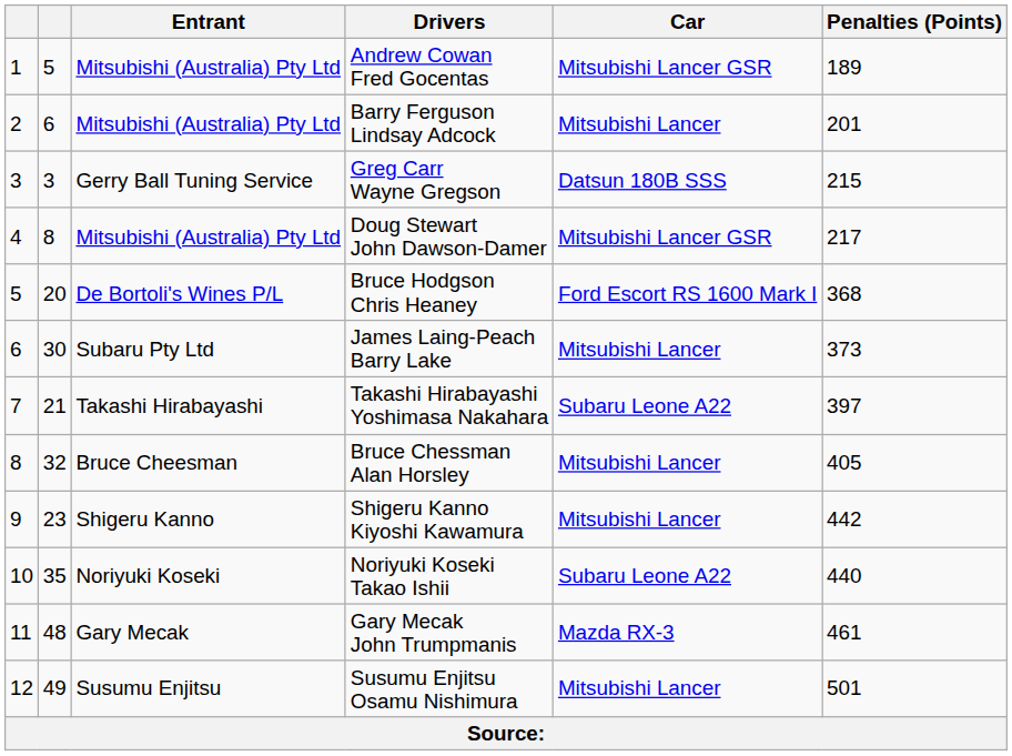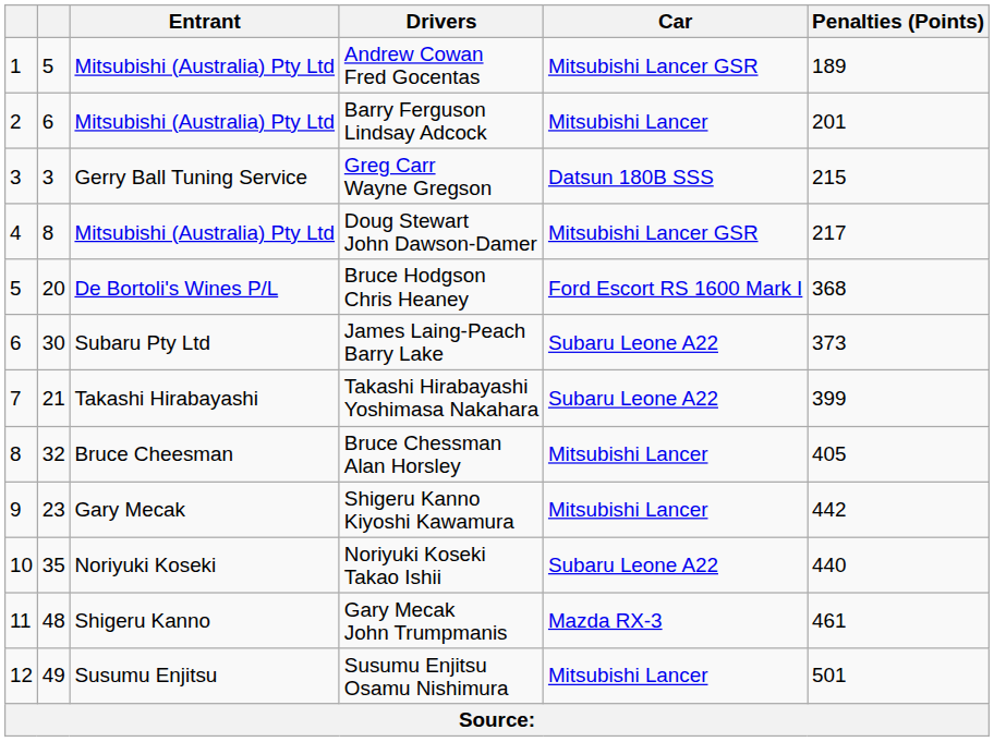James Laing-Peach Barry Lake | Car: Mitsubishi Lancer -> Subaru Leone A22
Takashi Hirabayashi Yoshimasa Nakahara | Penalties (Points): 397 -> 399
Shigeru Kanno Kiyoshi Kawamura | Entrant: Shigeru Kanno -> Gary Mecak
Gary Mecak John Trumpmanis | Entrant: Gary Mecak -> Shigeru Kanno
